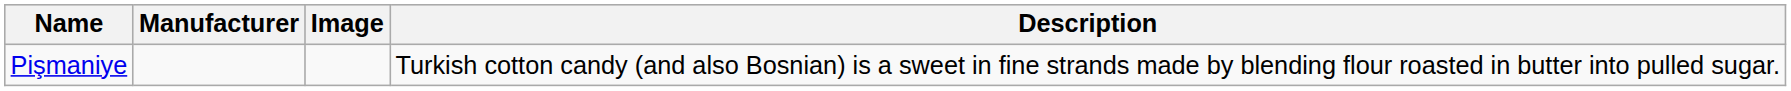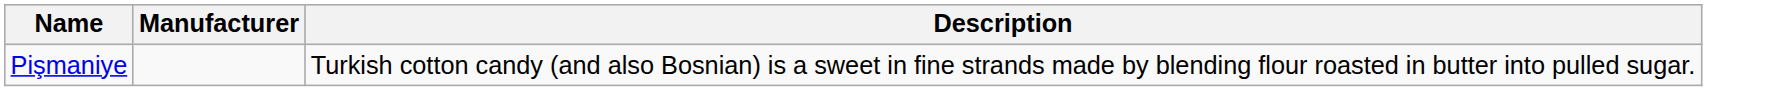- column: Image
